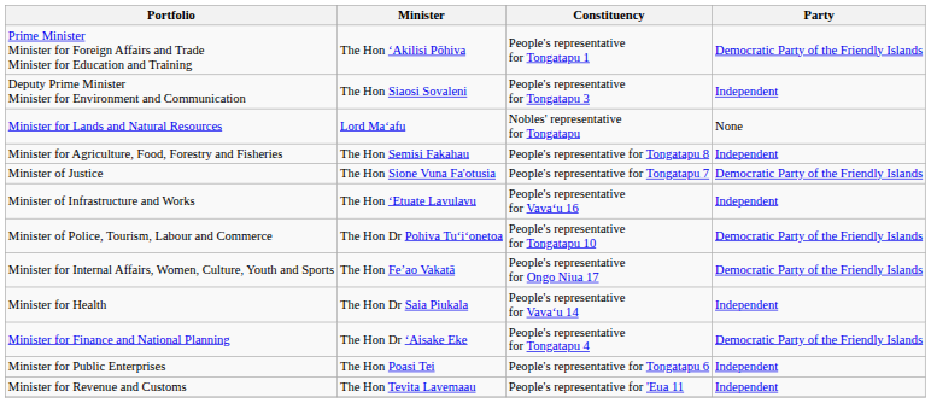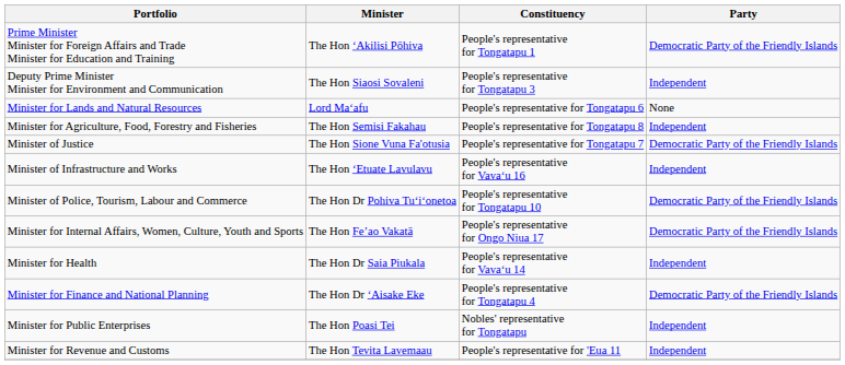Minister for Lands and Natural Resources | Constituency: Nobles' representative for Tongatapu -> People's representative for Tongatapu 6
Minister for Public Enterprises | Constituency: People's representative for Tongatapu 6 -> Nobles' representative for Tongatapu
